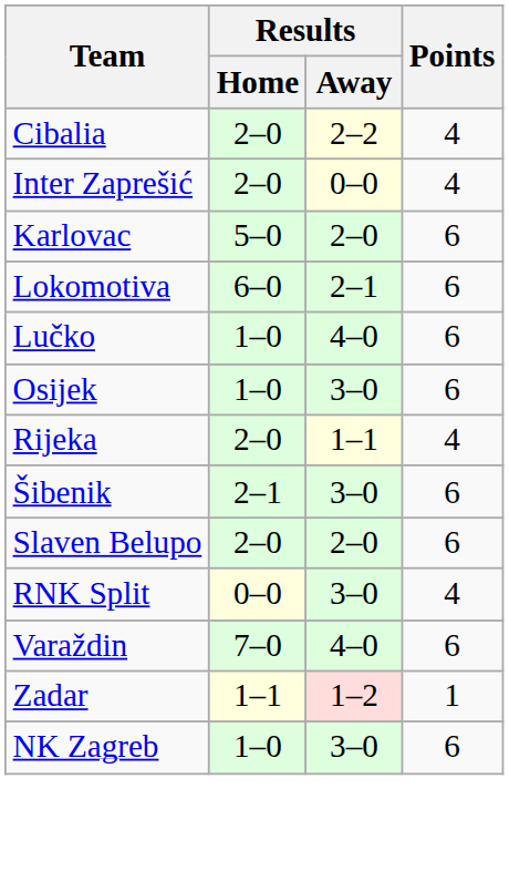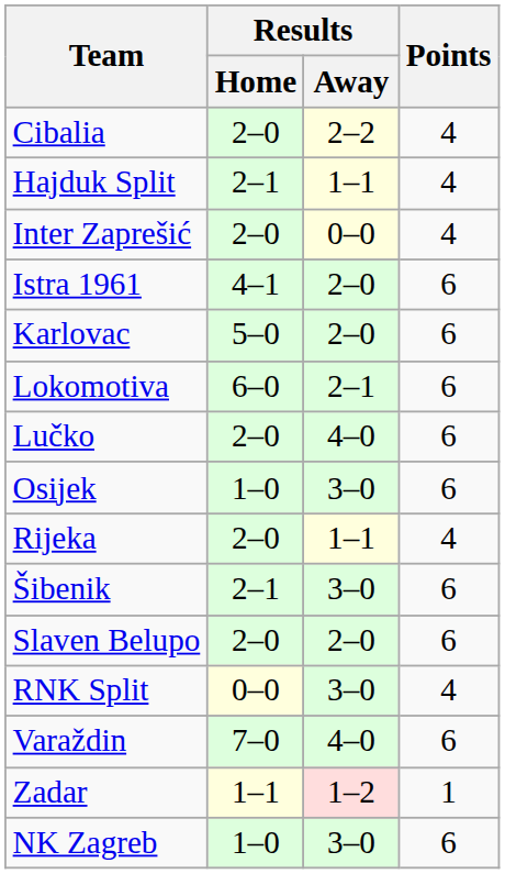+ row: Hajduk Split | 2–1 | 1–1 | 4
+ row: Istra 1961 | 4–1 | 2–0 | 6
Lučko | Results / Home: 1–0 -> 2–0
